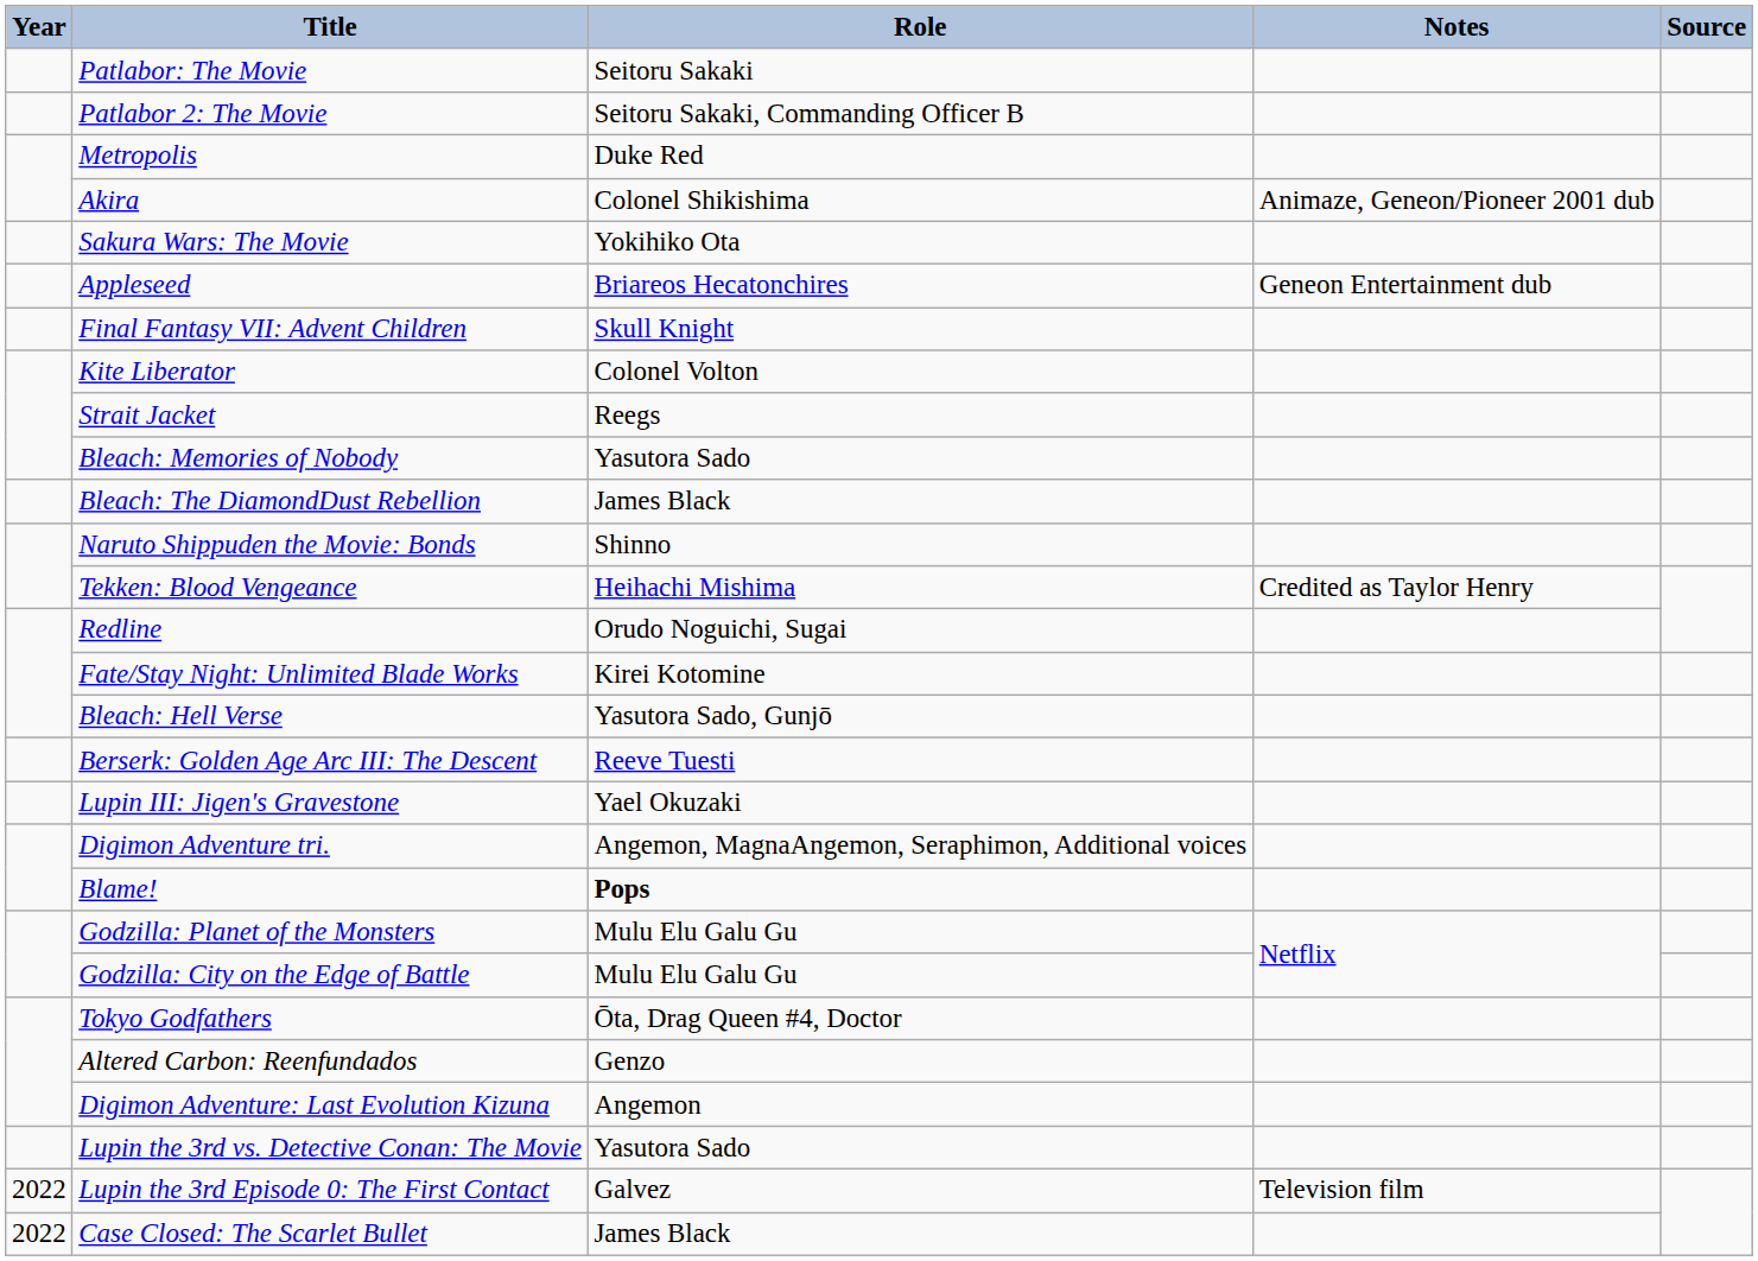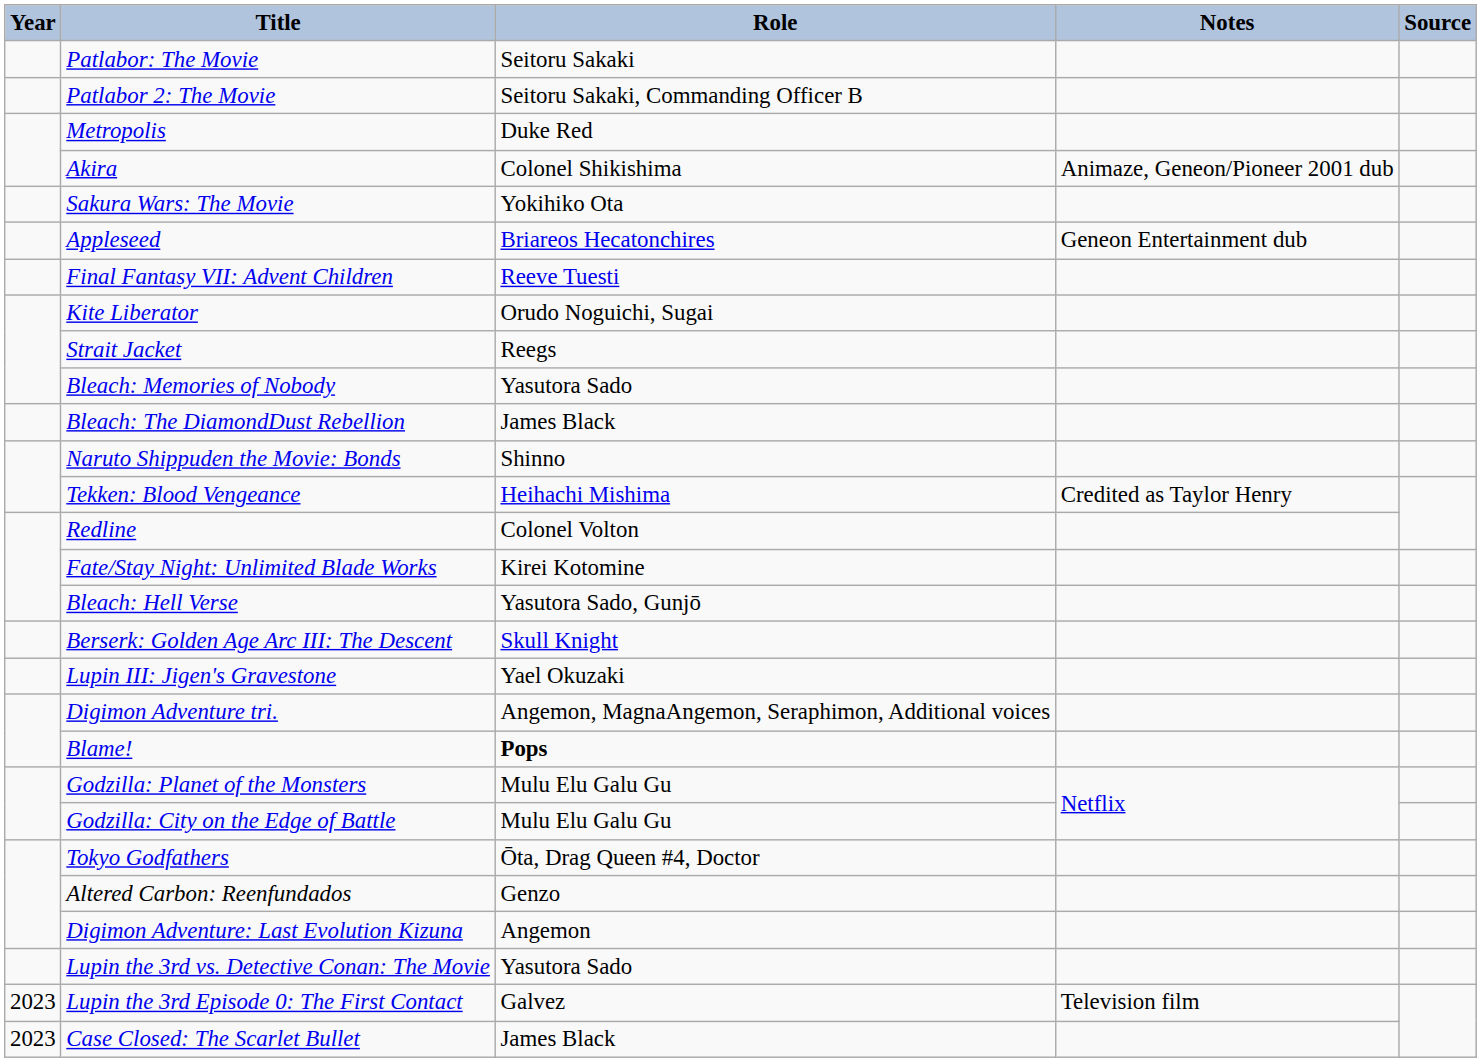Final Fantasy VII: Advent Children | Role: Skull Knight -> Reeve Tuesti
Kite Liberator | Role: Colonel Volton -> Orudo Noguichi, Sugai
Redline | Role: Orudo Noguichi, Sugai -> Colonel Volton
Berserk: Golden Age Arc III: The Descent | Role: Reeve Tuesti -> Skull Knight
Lupin the 3rd Episode 0: The First Contact | Year: 2022 -> 2023
Case Closed: The Scarlet Bullet | Year: 2022 -> 2023
